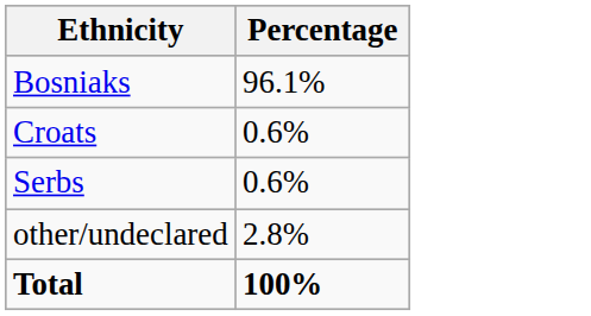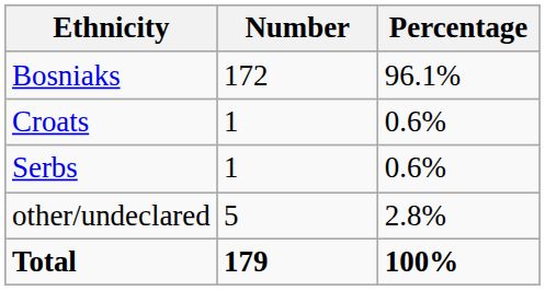+ column: Number | 172 | 1 | 1 | 5 | 179
